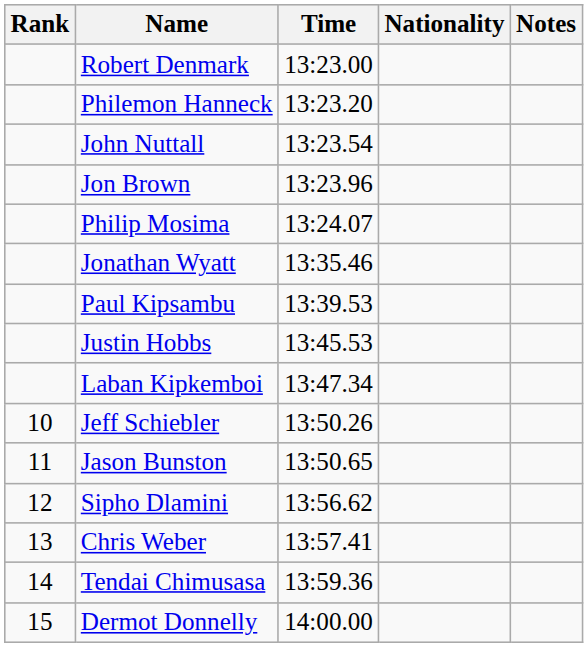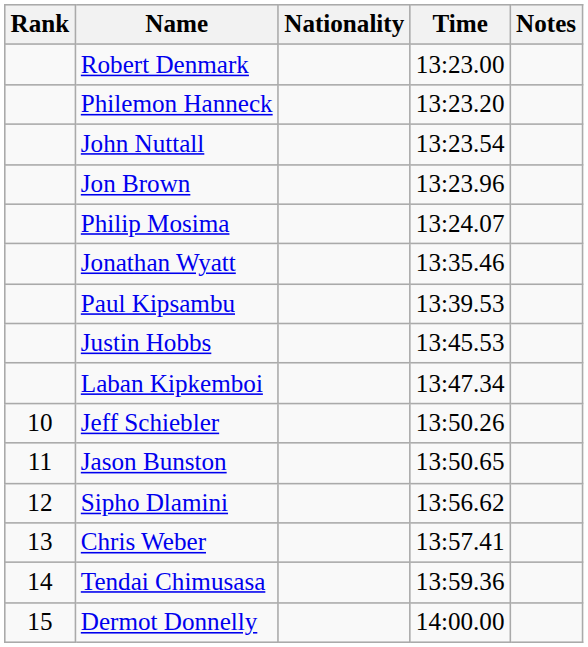columns swapped: Nationality <-> Time
